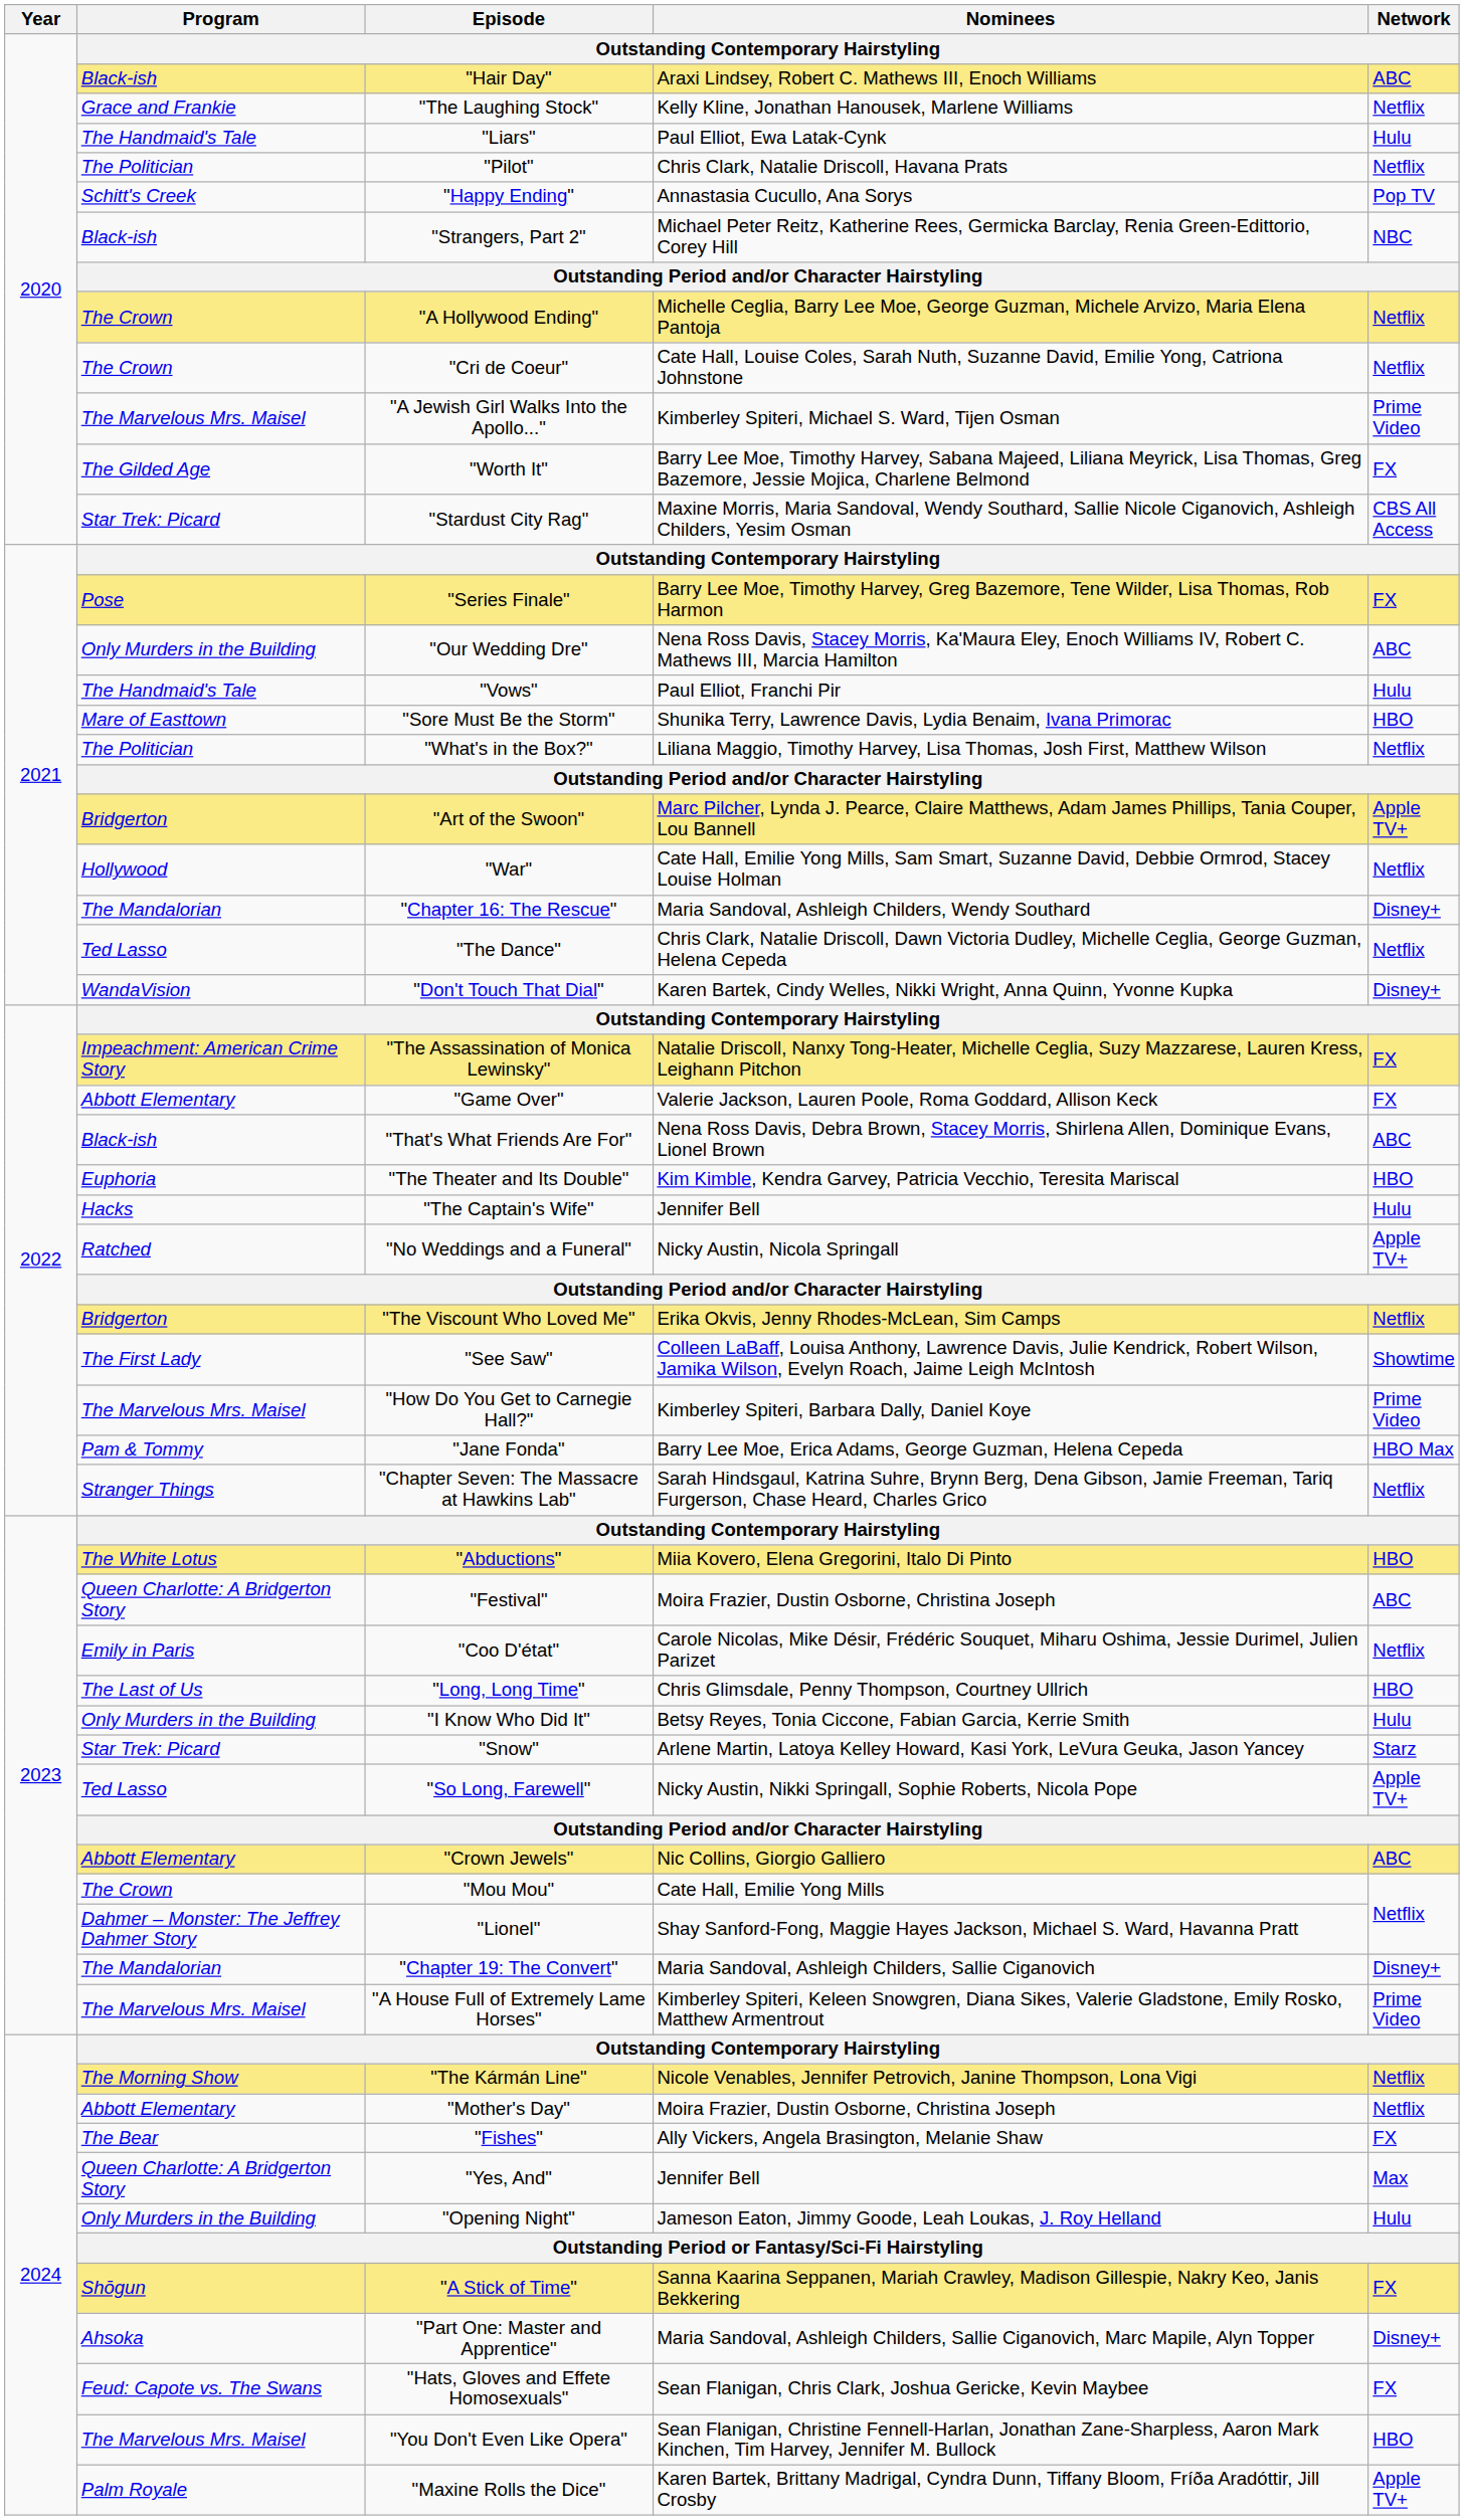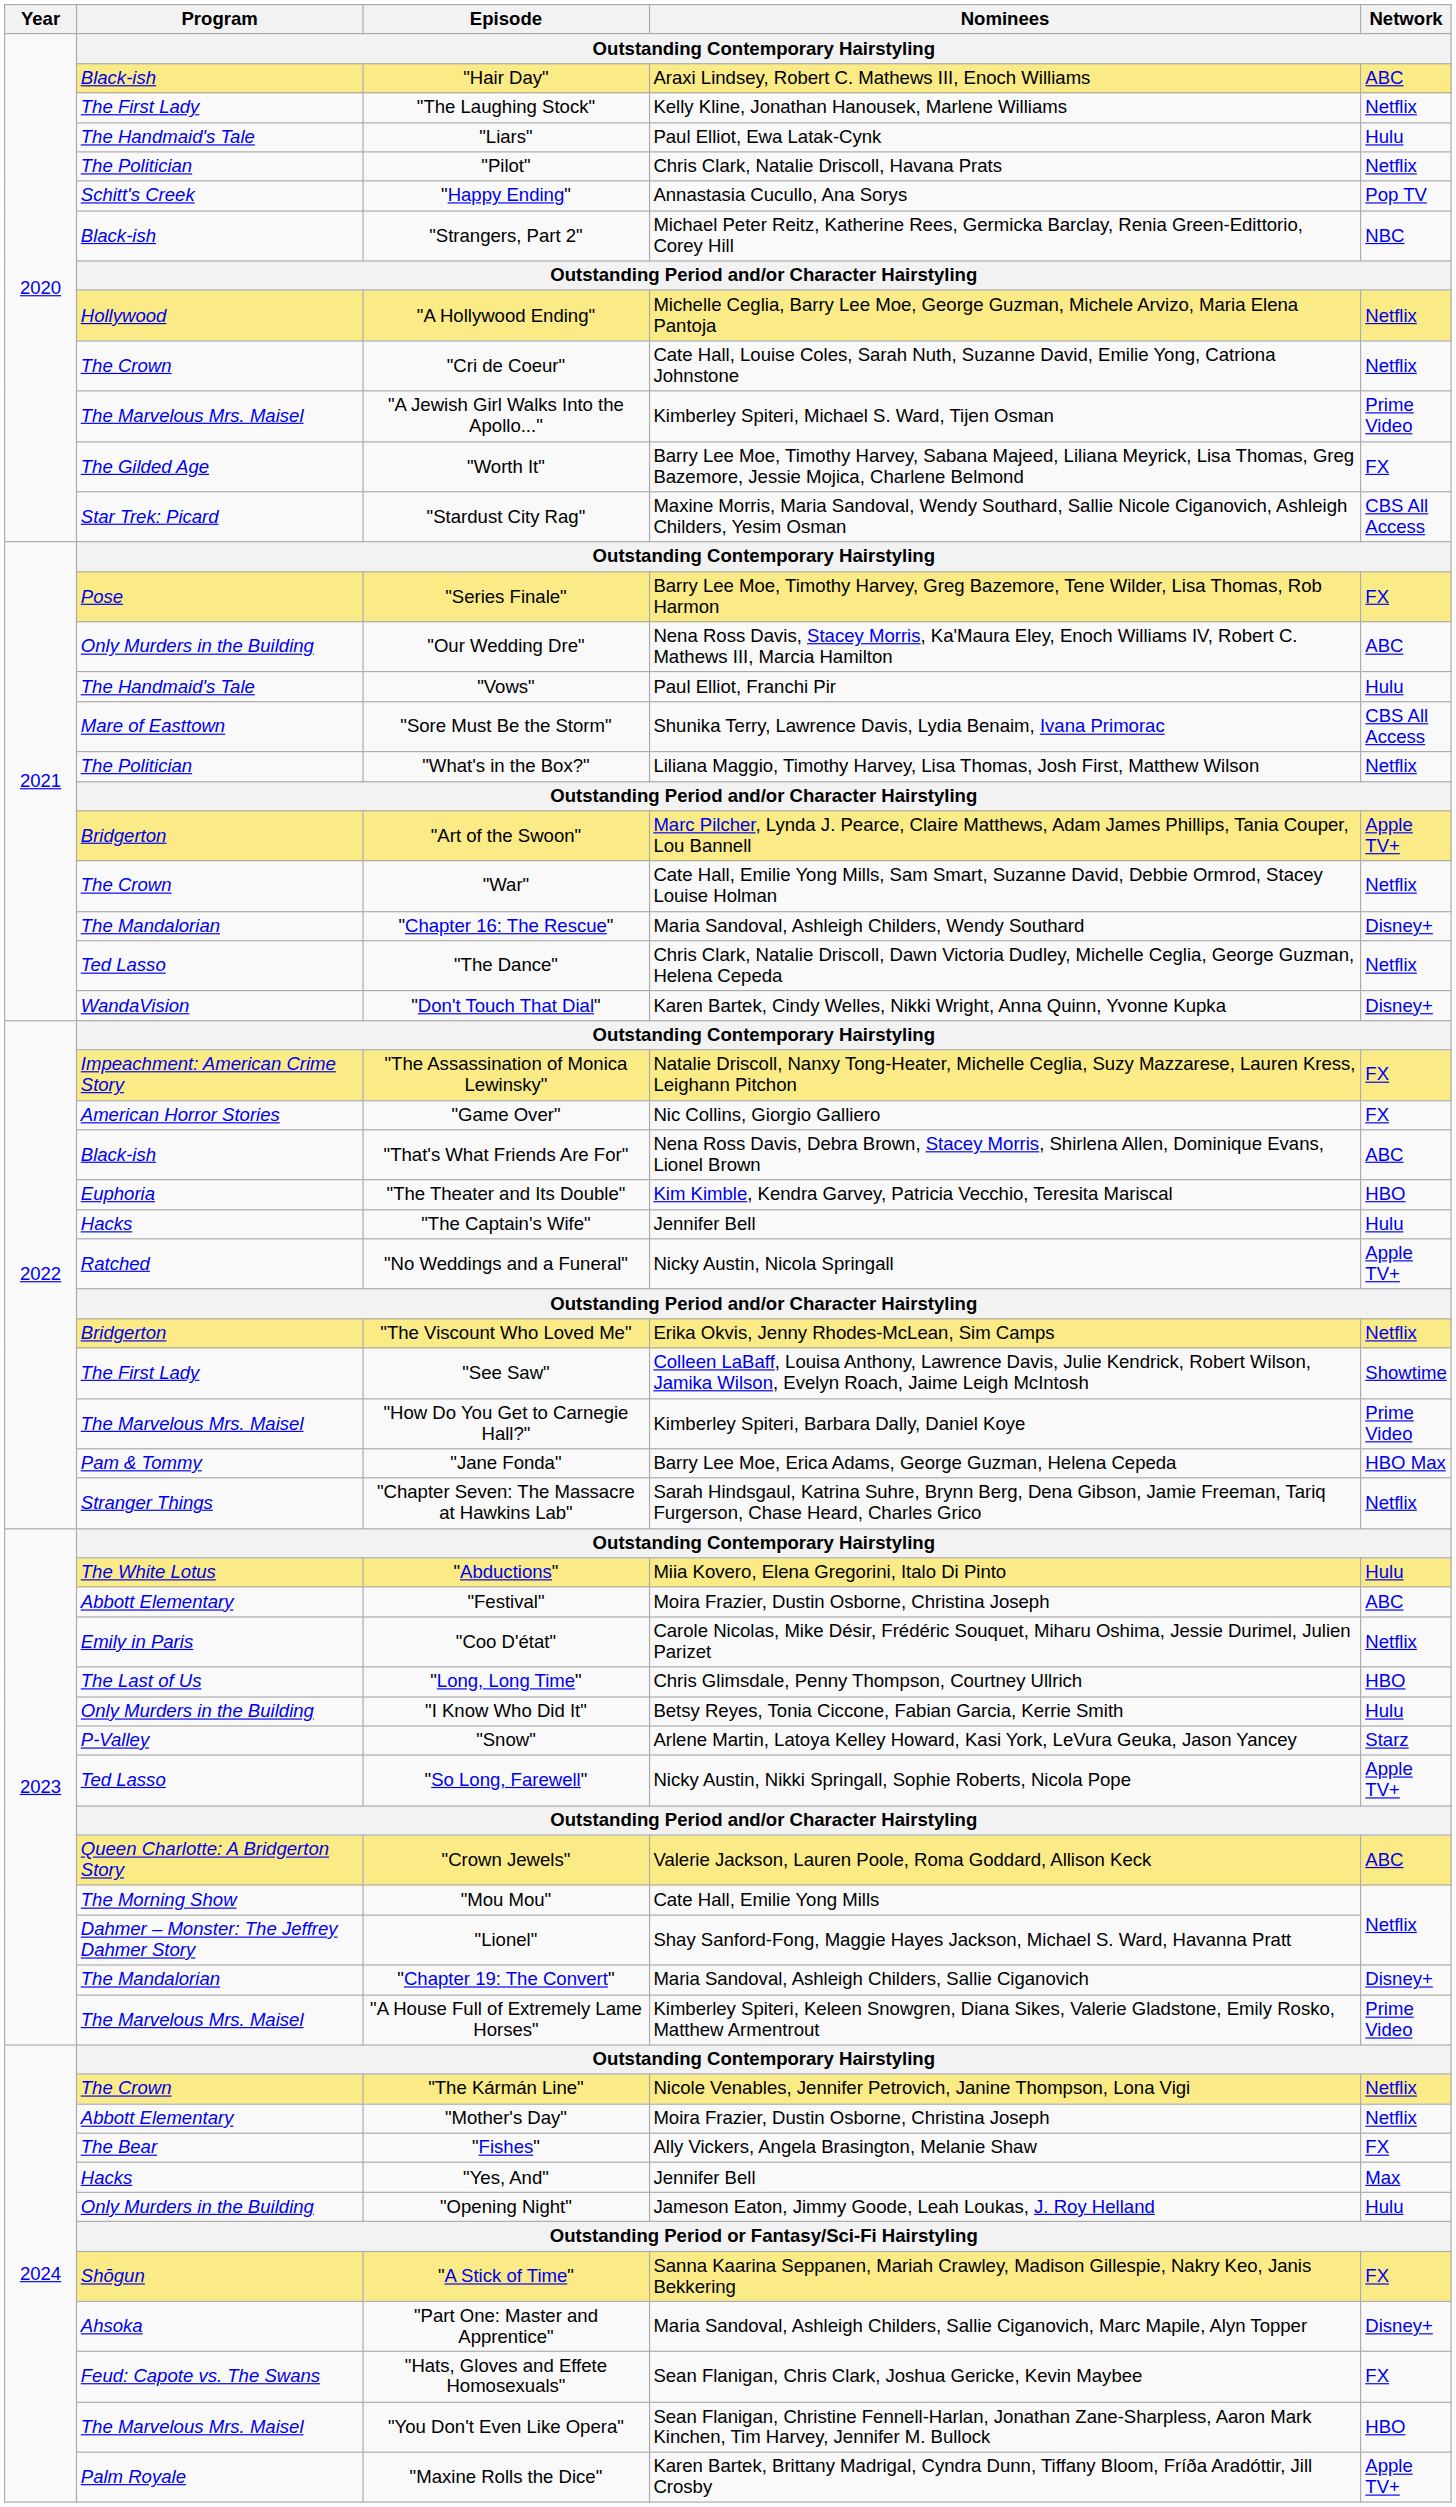"The Laughing Stock" | Program: Grace and Frankie -> The First Lady
"A Hollywood Ending" | Program: The Crown -> Hollywood
"Sore Must Be the Storm" | Network: HBO -> CBS All Access
"War" | Program: Hollywood -> The Crown
"Game Over" | Program: Abbott Elementary -> American Horror Stories
"Game Over" | Nominees: Valerie Jackson, Lauren Poole, Roma Goddard, Allison Keck -> Nic Collins, Giorgio Galliero
"Abductions" | Network: HBO -> Hulu
"Festival" | Program: Queen Charlotte: A Bridgerton Story -> Abbott Elementary
"Snow" | Program: Star Trek: Picard -> P-Valley
"Crown Jewels" | Program: Abbott Elementary -> Queen Charlotte: A Bridgerton Story
"Crown Jewels" | Nominees: Nic Collins, Giorgio Galliero -> Valerie Jackson, Lauren Poole, Roma Goddard, Allison Keck
"Mou Mou" | Program: The Crown -> The Morning Show
"The Kármán Line" | Program: The Morning Show -> The Crown
"Yes, And" | Program: Queen Charlotte: A Bridgerton Story -> Hacks
